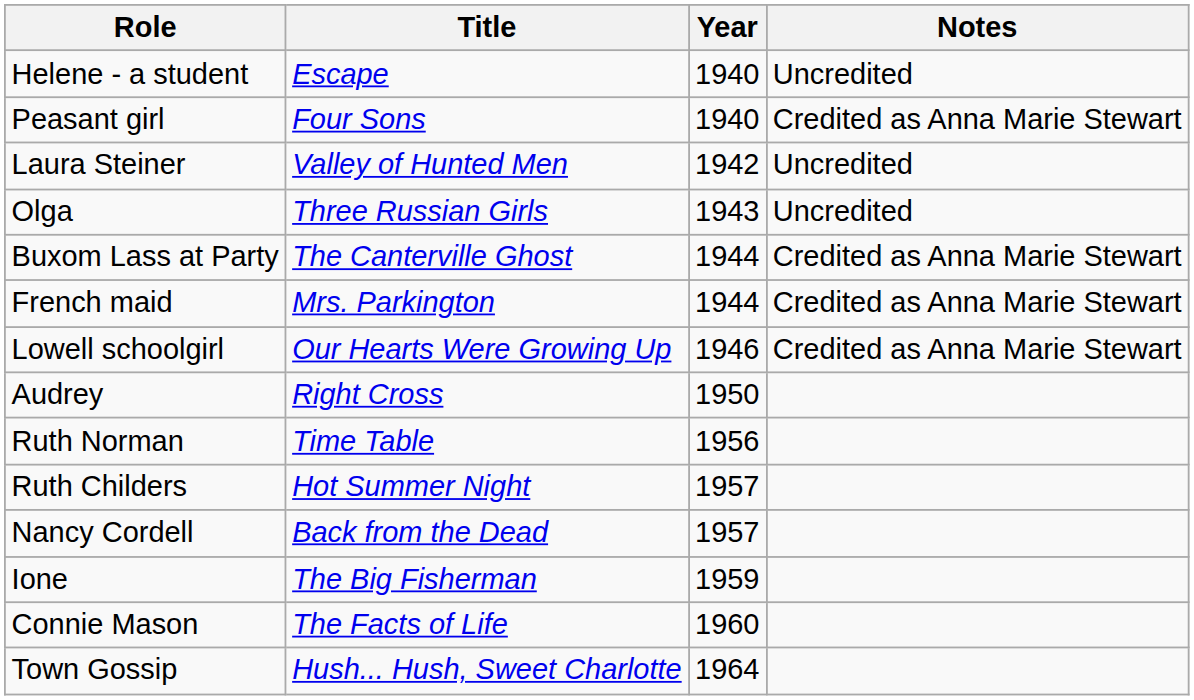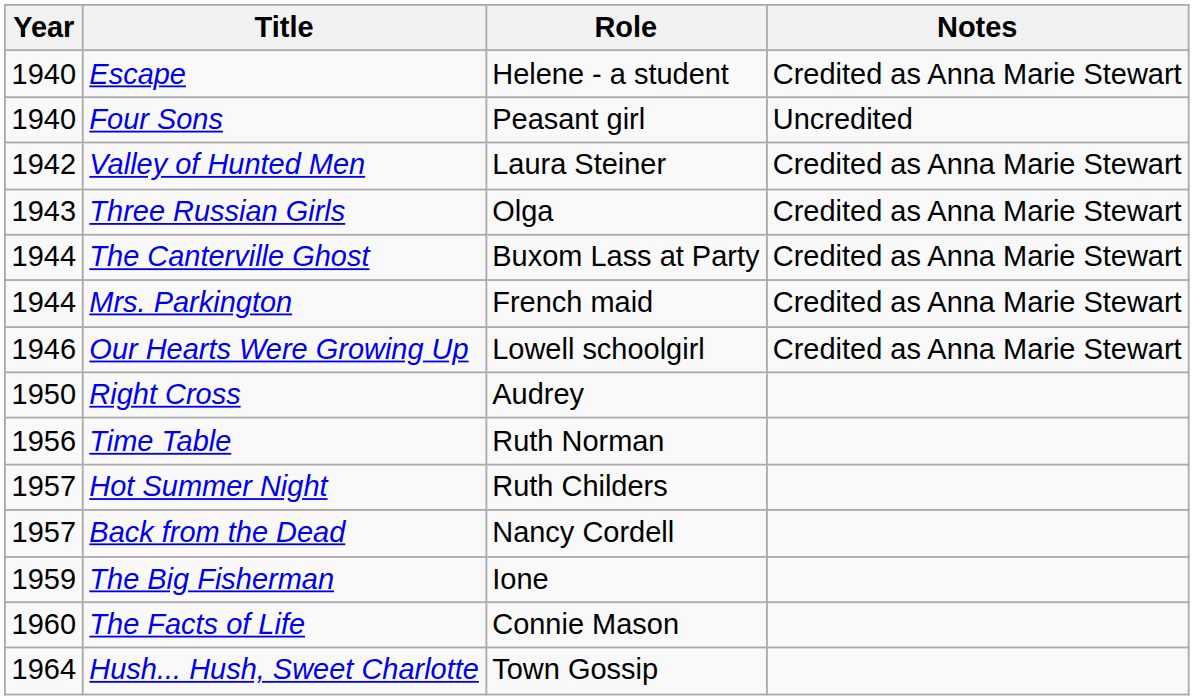columns swapped: Year <-> Role
Escape | Notes: Uncredited -> Credited as Anna Marie Stewart
Four Sons | Notes: Credited as Anna Marie Stewart -> Uncredited
Valley of Hunted Men | Notes: Uncredited -> Credited as Anna Marie Stewart
Three Russian Girls | Notes: Uncredited -> Credited as Anna Marie Stewart
